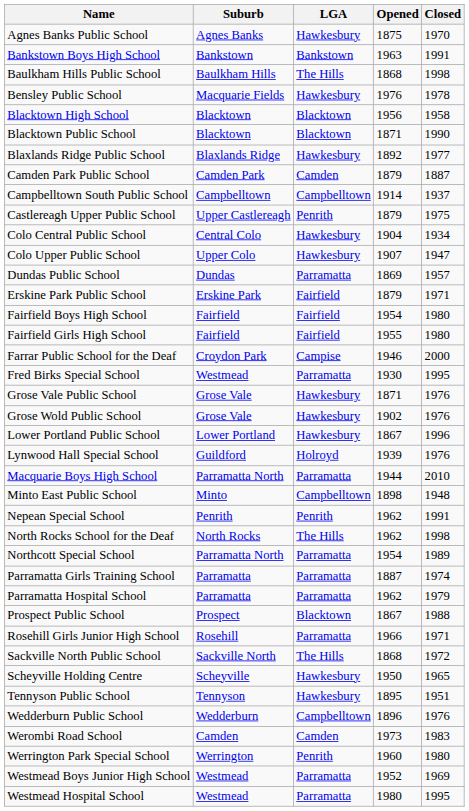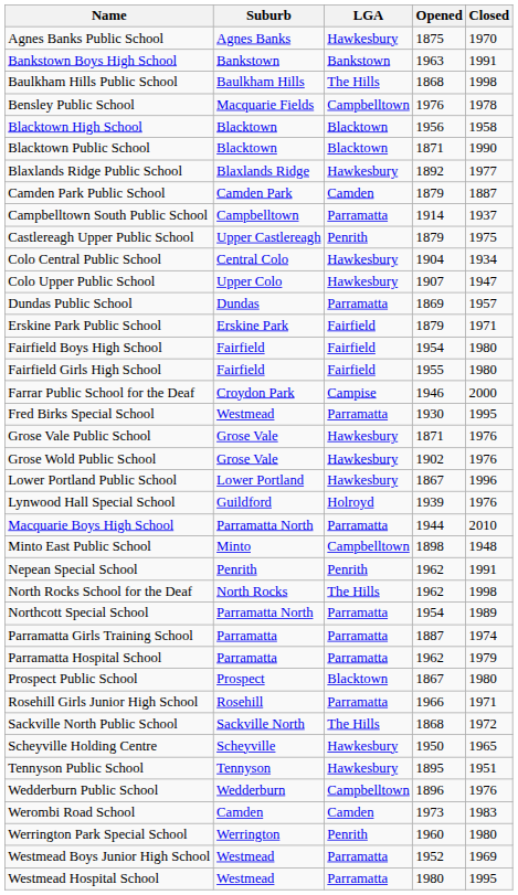Bensley Public School | LGA: Hawkesbury -> Campbelltown
Campbelltown South Public School | LGA: Campbelltown -> Parramatta
Prospect Public School | Closed: 1988 -> 1980
